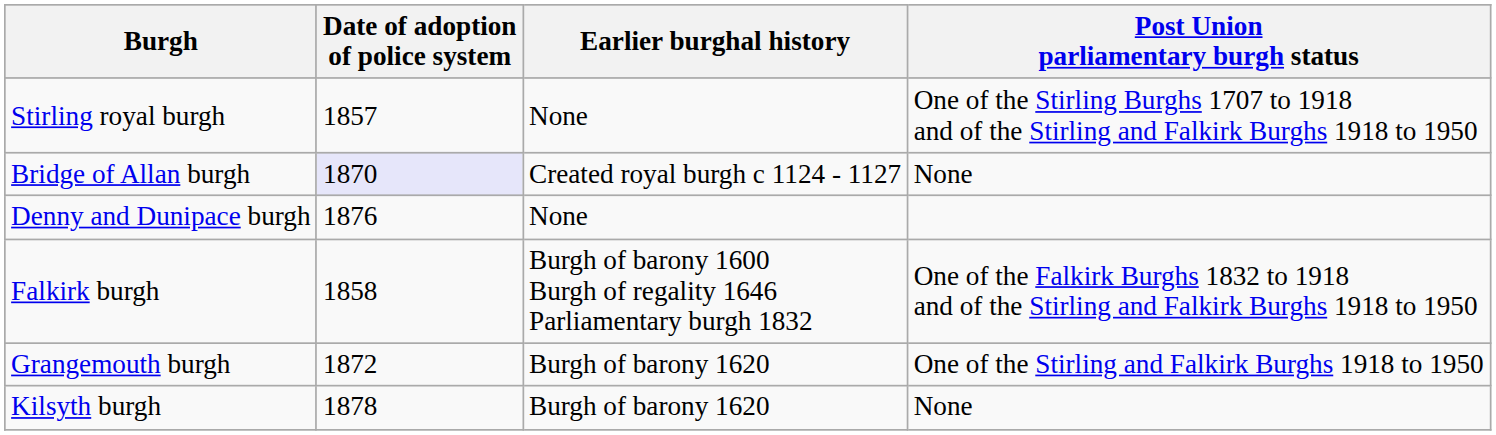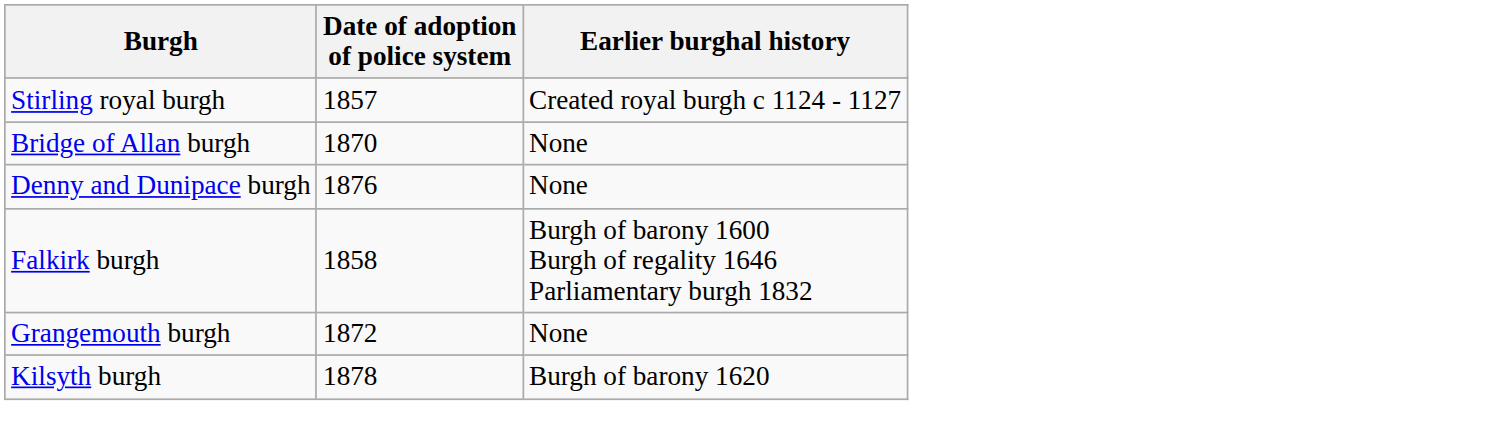- column: Post Union parliamentary burgh status | One of the Stirling Burghs 1707 to 1918 and of the Stirling and Falkirk Burghs 1918 to 1950 | None | One of the Falkirk Burghs 1832 to 1918 and of the Stirling and Falkirk Burghs 1918 to 1950 | One of the Stirling and Falkirk Burghs 1918 to 1950 | None
Stirling royal burgh | Earlier burghal history: None -> Created royal burgh c 1124 - 1127
Bridge of Allan burgh | Date of adoption of police system: lavender background -> no background
Bridge of Allan burgh | Earlier burghal history: Created royal burgh c 1124 - 1127 -> None
Grangemouth burgh | Earlier burghal history: Burgh of barony 1620 -> None
